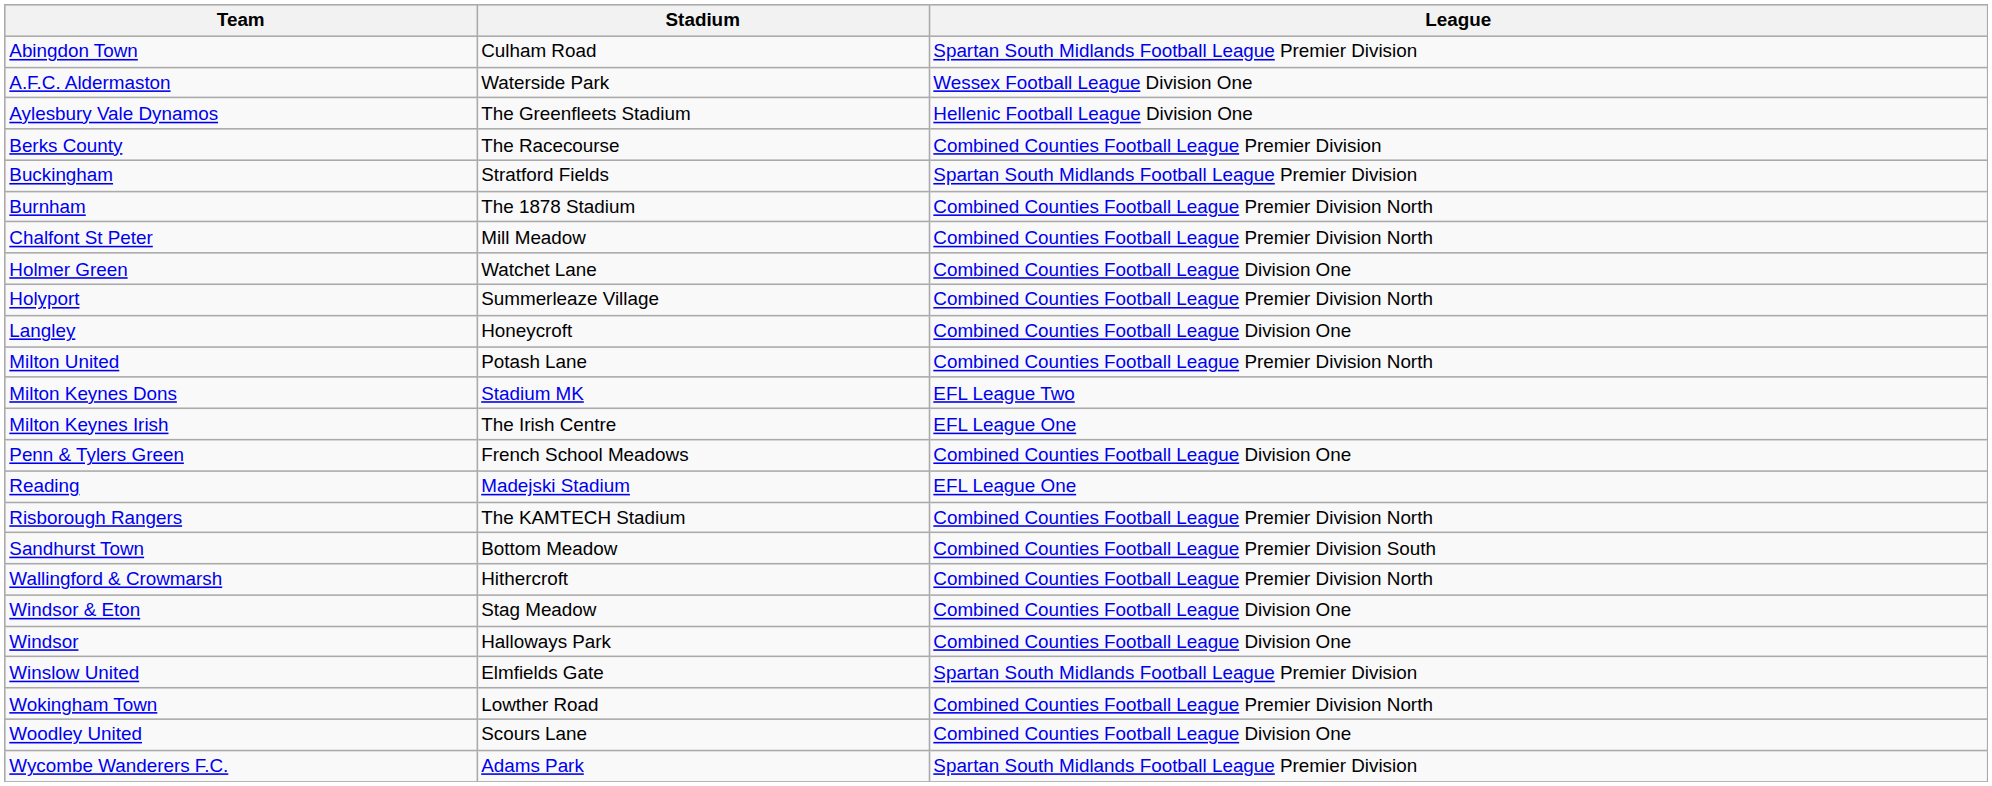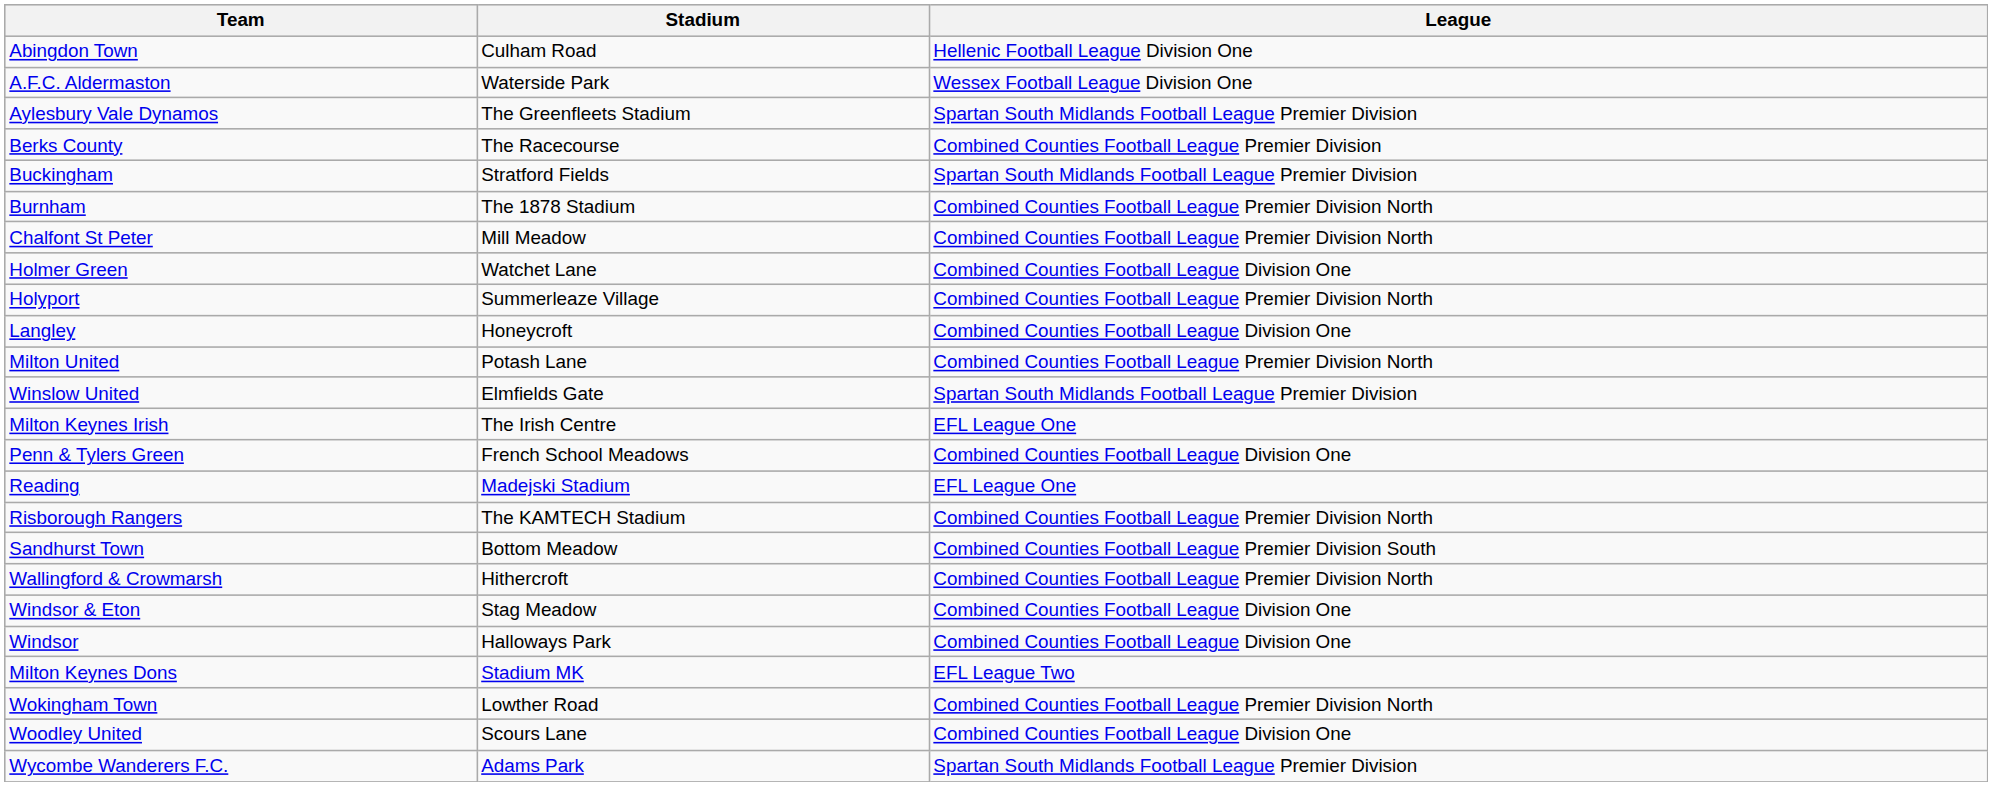Abingdon Town | League: Spartan South Midlands Football League Premier Division -> Hellenic Football League Division One
Aylesbury Vale Dynamos | League: Hellenic Football League Division One -> Spartan South Midlands Football League Premier Division
rows swapped: Milton Keynes Dons <-> Winslow United
